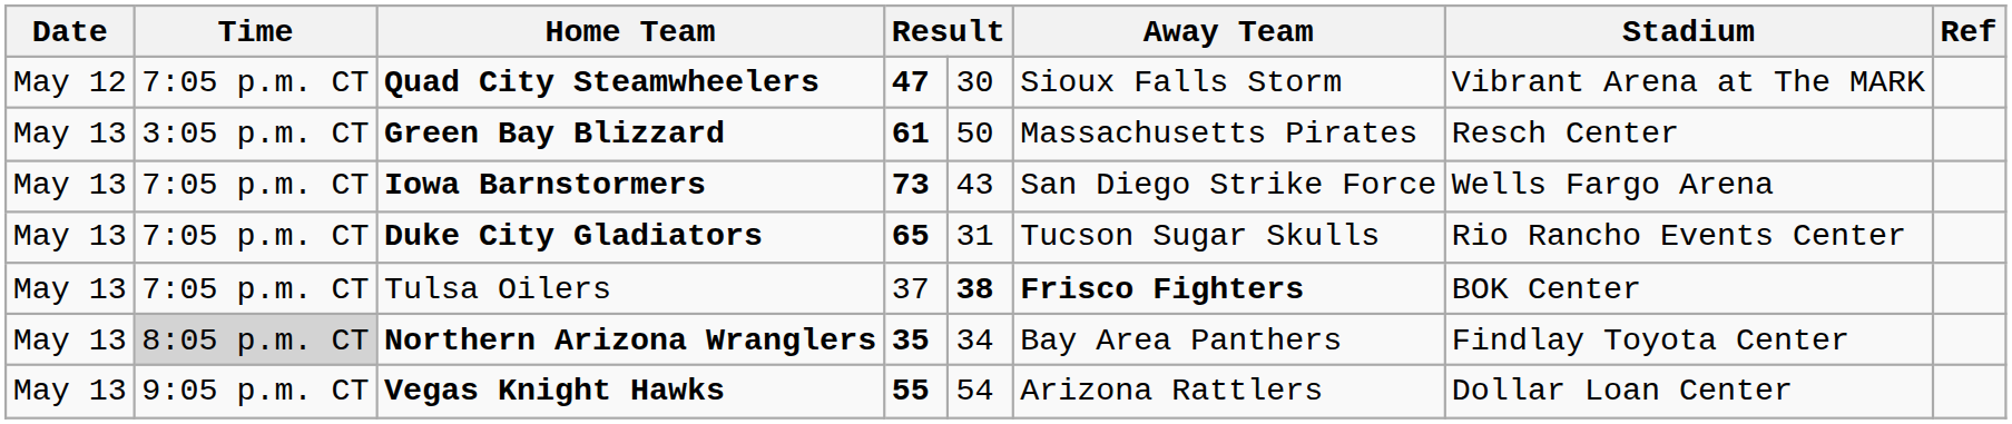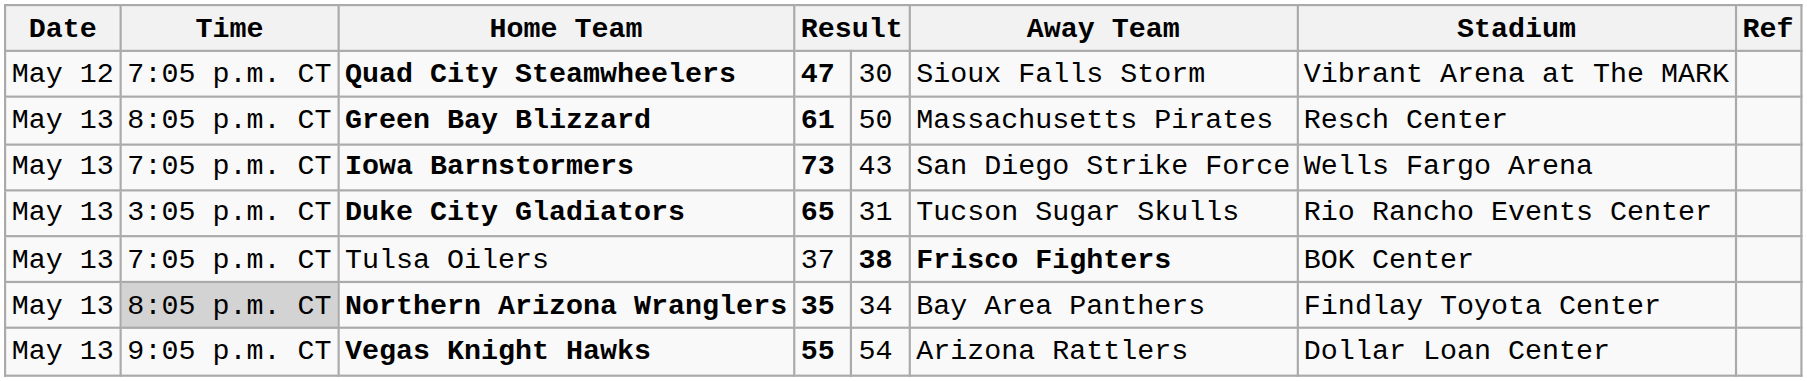Green Bay Blizzard | Time: 3:05 p.m. CT -> 8:05 p.m. CT
Duke City Gladiators | Time: 7:05 p.m. CT -> 3:05 p.m. CT
